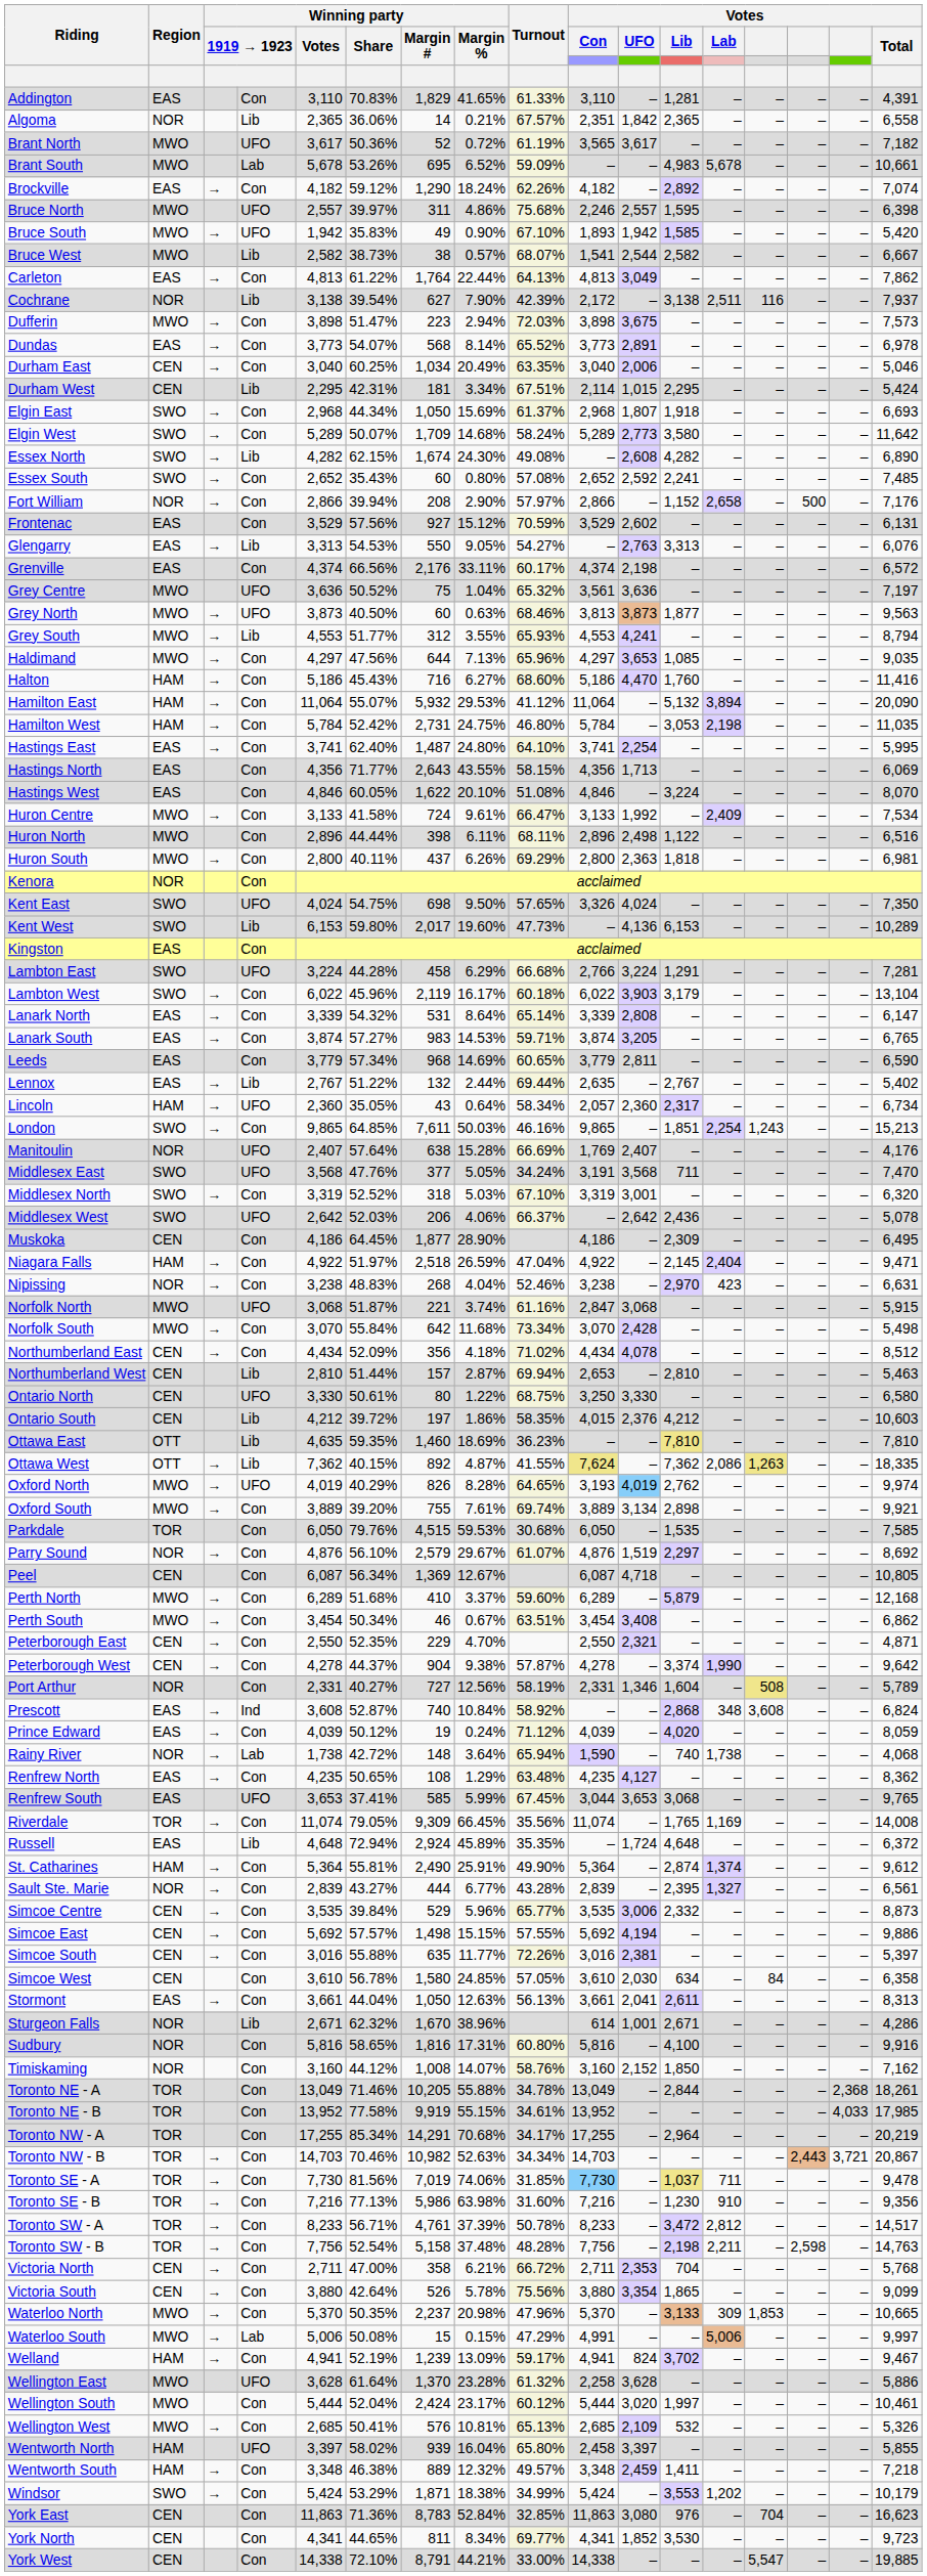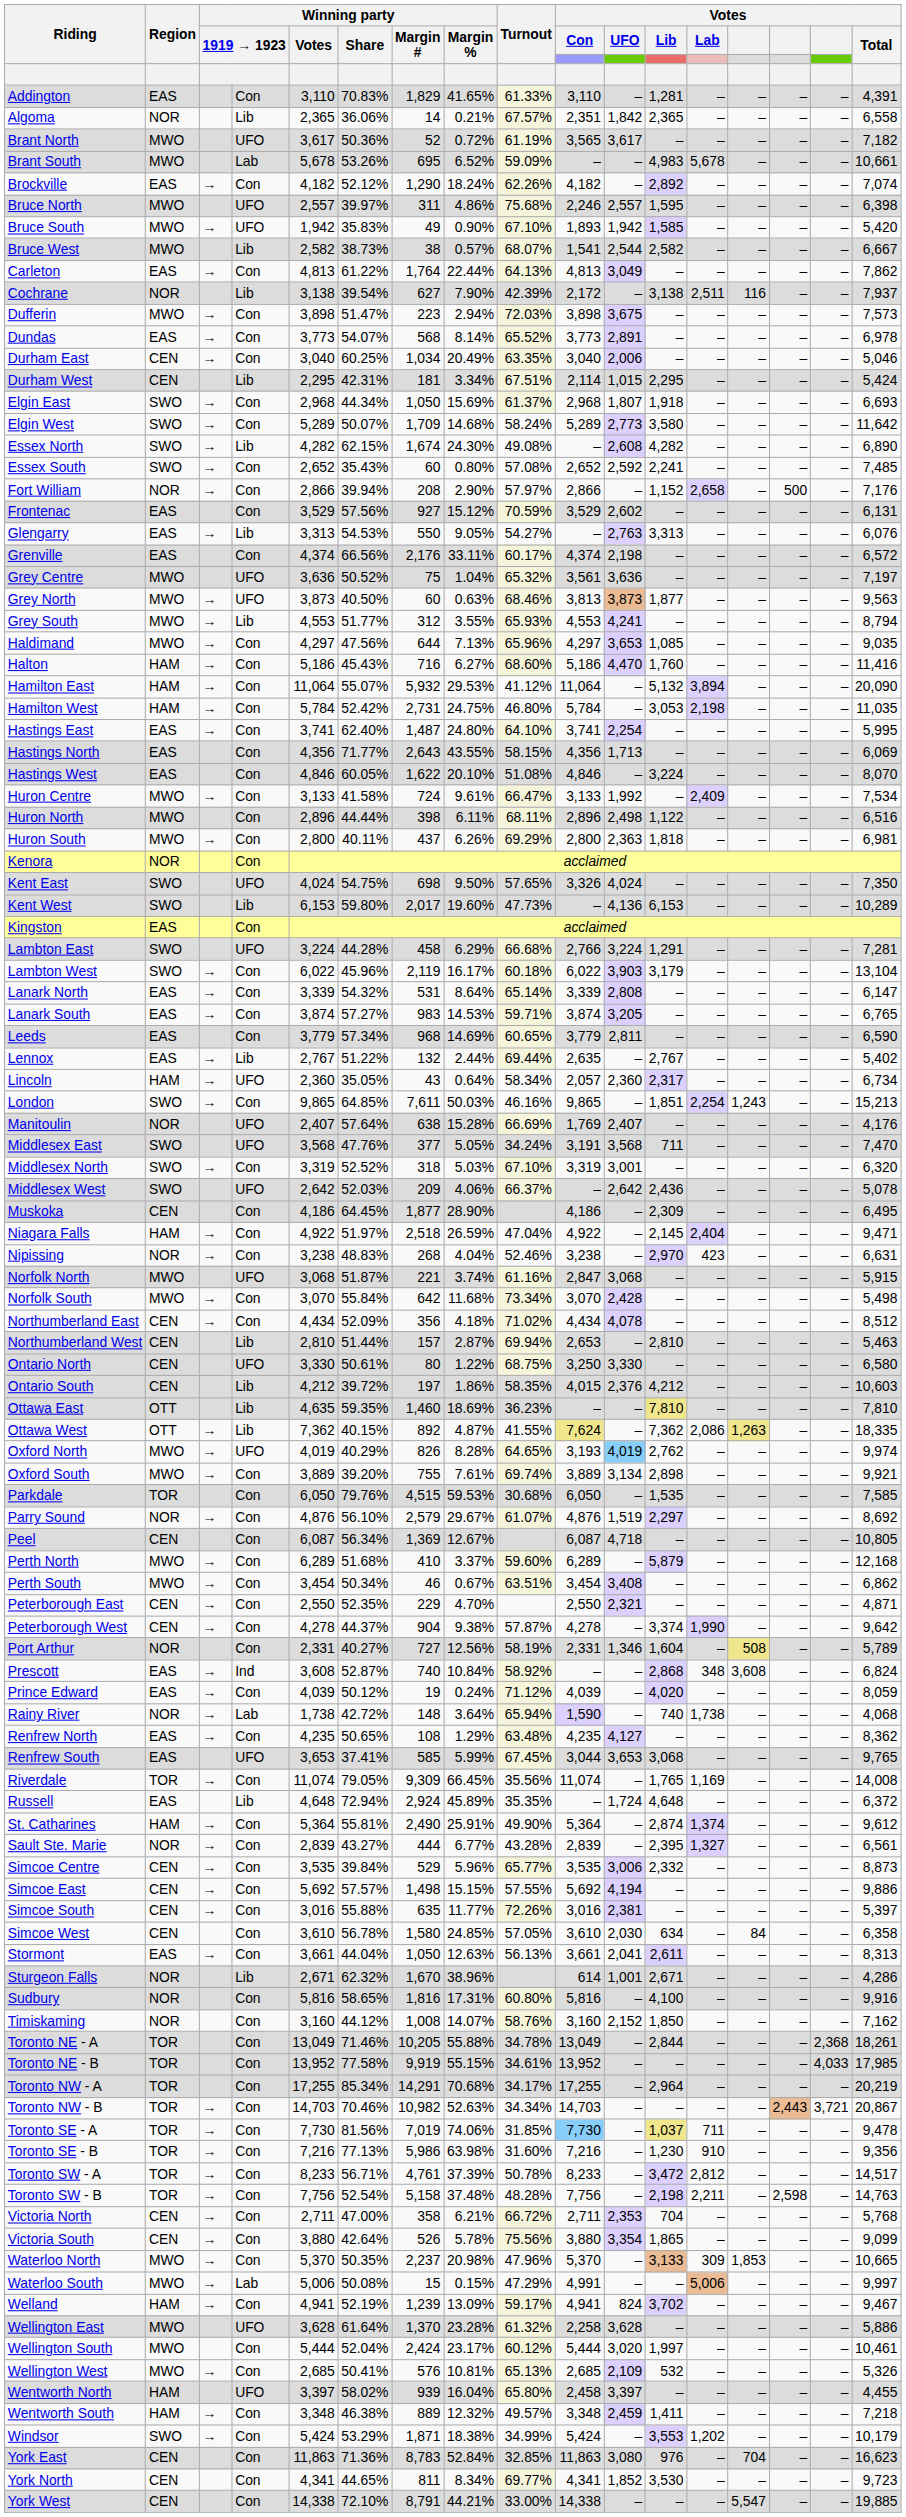Brockville | Winning party / Share: 59.12% -> 52.12%
Middlesex West | Winning party / Margin #: 206 -> 209
Wentworth North | Votes / Total: 5,855 -> 4,455
